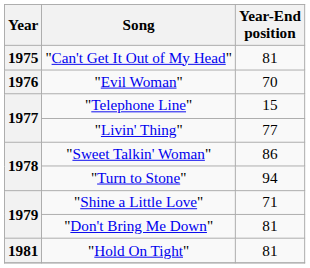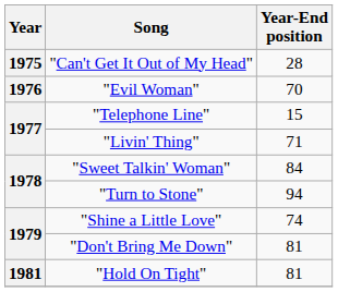"Can't Get It Out of My Head" | Year-End position: 81 -> 28
"Livin' Thing" | Year-End position: 77 -> 71
"Sweet Talkin' Woman" | Year-End position: 86 -> 84
"Shine a Little Love" | Year-End position: 71 -> 74
